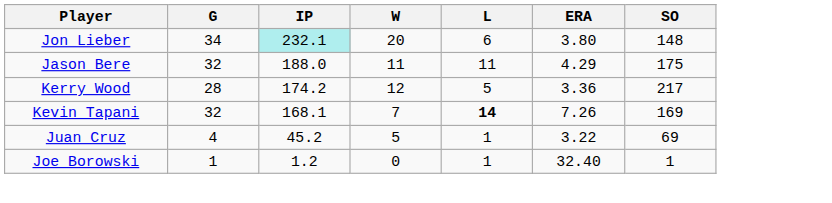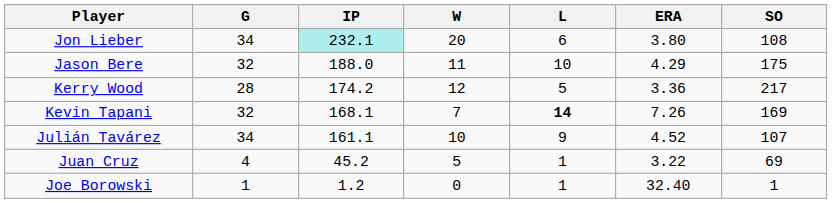Jon Lieber | SO: 148 -> 108
Jason Bere | L: 11 -> 10
+ row: Julián Tavárez | 34 | 161.1 | 10 | 9 | 4.52 | 107
